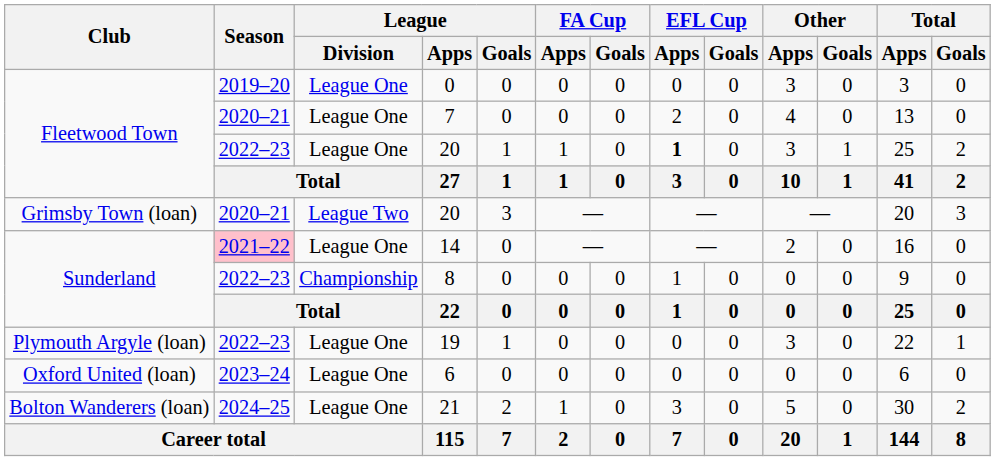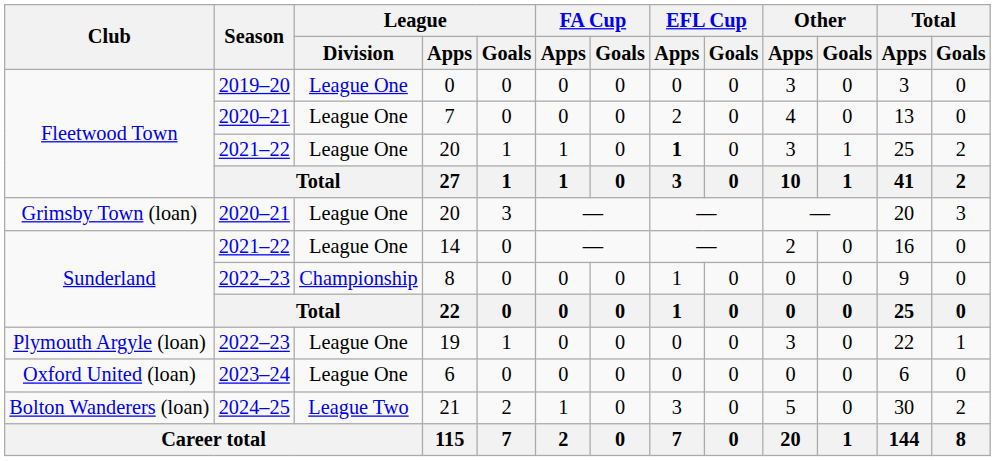Fleetwood Town / 20 | Season: 2022–23 -> 2021–22
Grimsby Town (loan) / 20 | League / Division: League Two -> League One
14 | Season: pink background -> no background
21 | League / Division: League One -> League Two
